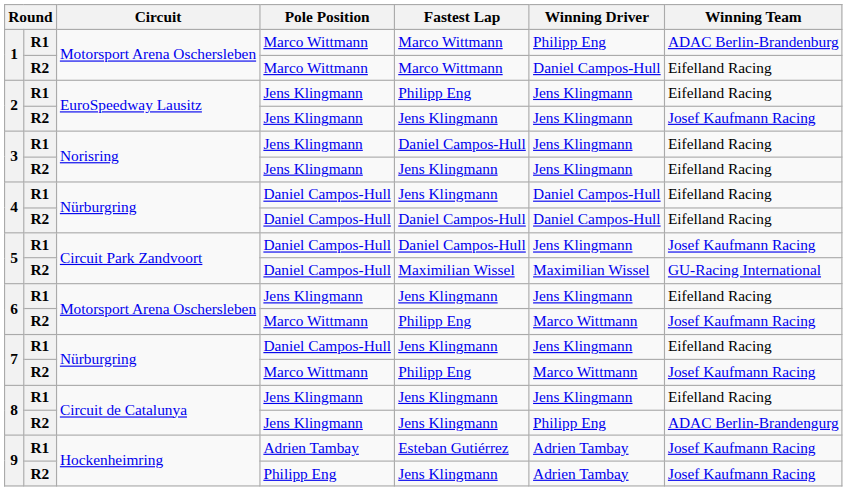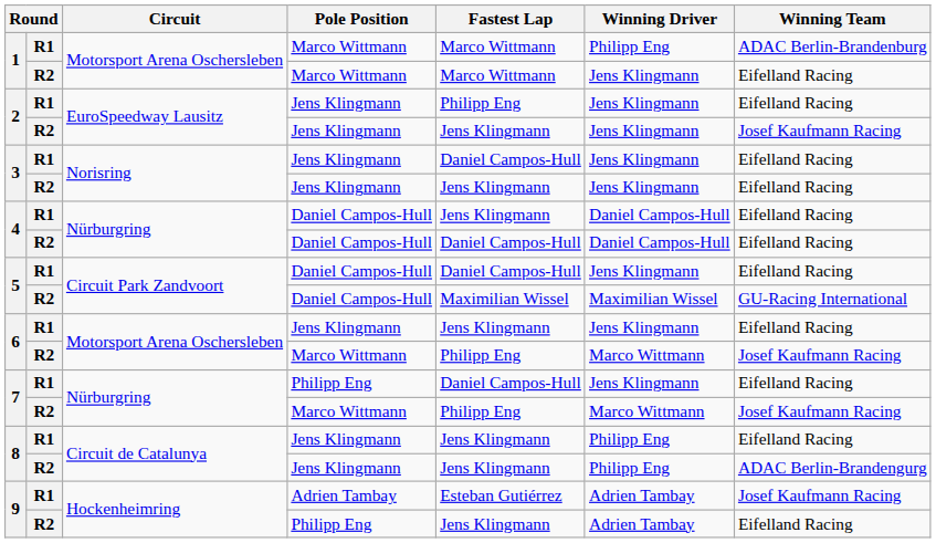1 / R2 | Winning Driver: Daniel Campos-Hull -> Jens Klingmann
5 / R1 | Winning Team: Josef Kaufmann Racing -> Eifelland Racing
7 / R1 | Pole Position: Daniel Campos-Hull -> Philipp Eng
7 / R1 | Fastest Lap: Jens Klingmann -> Daniel Campos-Hull
8 / R1 | Winning Driver: Jens Klingmann -> Philipp Eng
9 / R2 | Winning Team: Josef Kaufmann Racing -> Eifelland Racing
